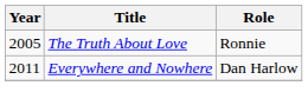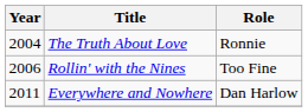The Truth About Love | Year: 2005 -> 2004
+ row: 2006 | Rollin' with the Nines | Too Fine
